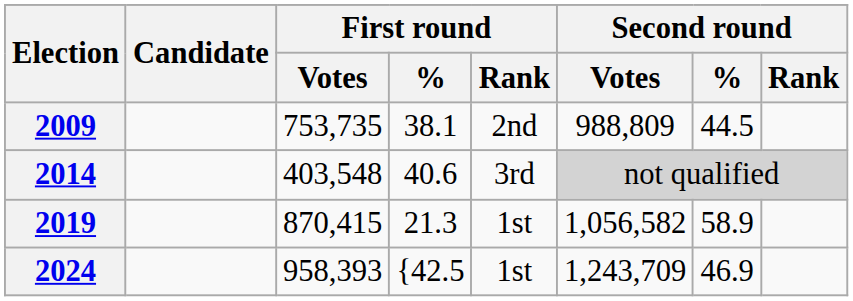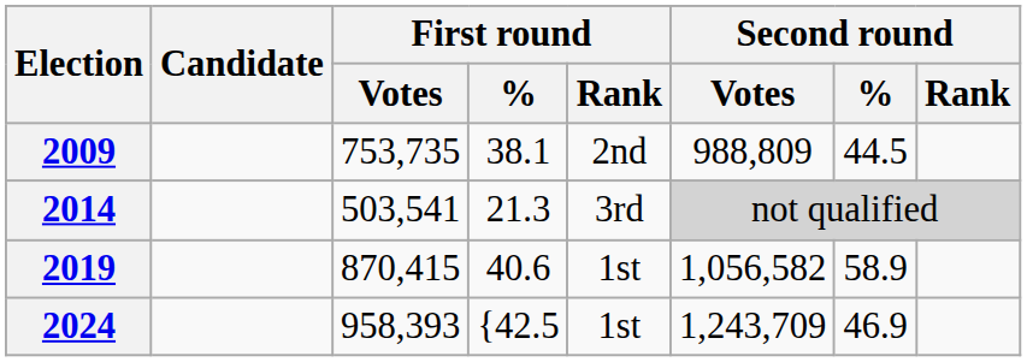2014 | First round / Votes: 403,548 -> 503,541
2014 | First round / %: 40.6 -> 21.3
2019 | First round / %: 21.3 -> 40.6
